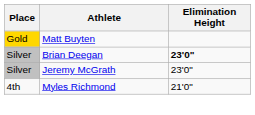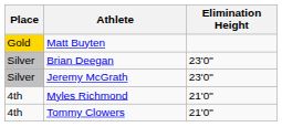Brian Deegan | Elimination Height: bold -> normal
+ row: 4th | Tommy Clowers | 21'0"
